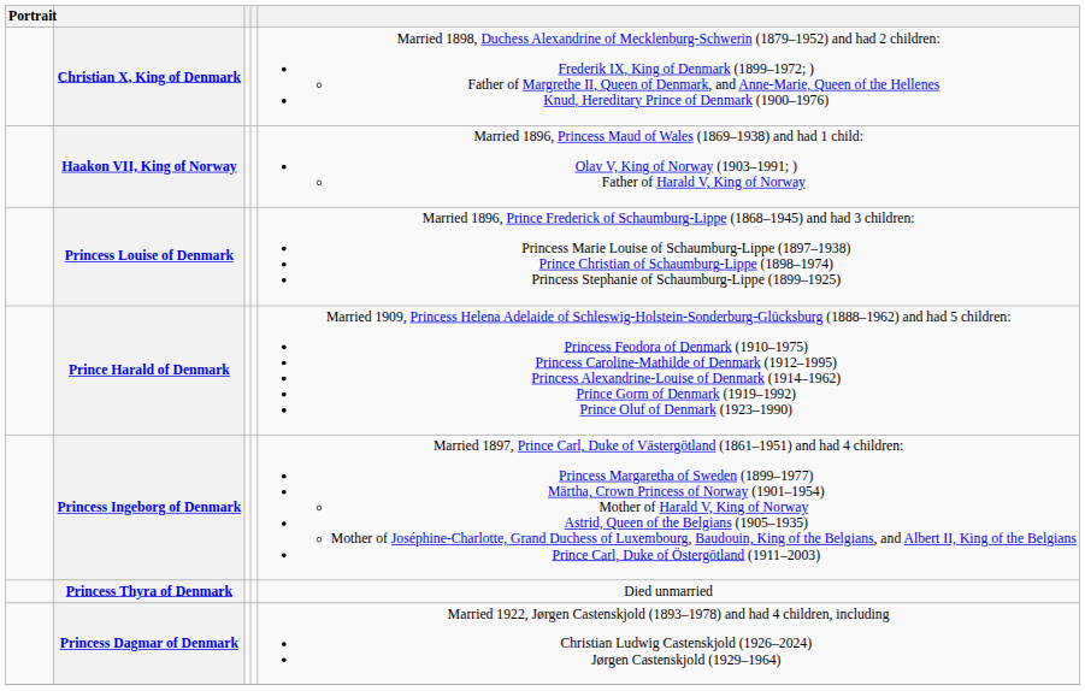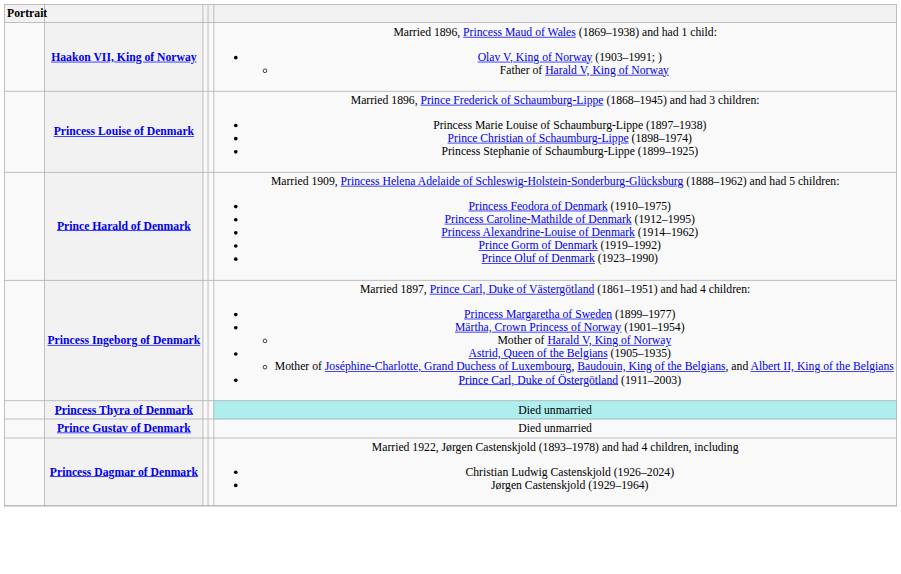- row: Christian X, King of Denmark | Married 1898, Duchess Alexandrine of Mecklenburg-Schwerin (1879–1952) and had 2 children: Frederik IX, King of Denmark (1899–1972; ) Father of Margrethe II, Queen of Denmark, and Anne-Marie, Queen of the Hellenes Knud, Hereditary Prince of Denmark (1900–1976)
Princess Thyra of Denmark | column 5: no background -> paleturquoise background
+ row: Prince Gustav of Denmark | Died unmarried
